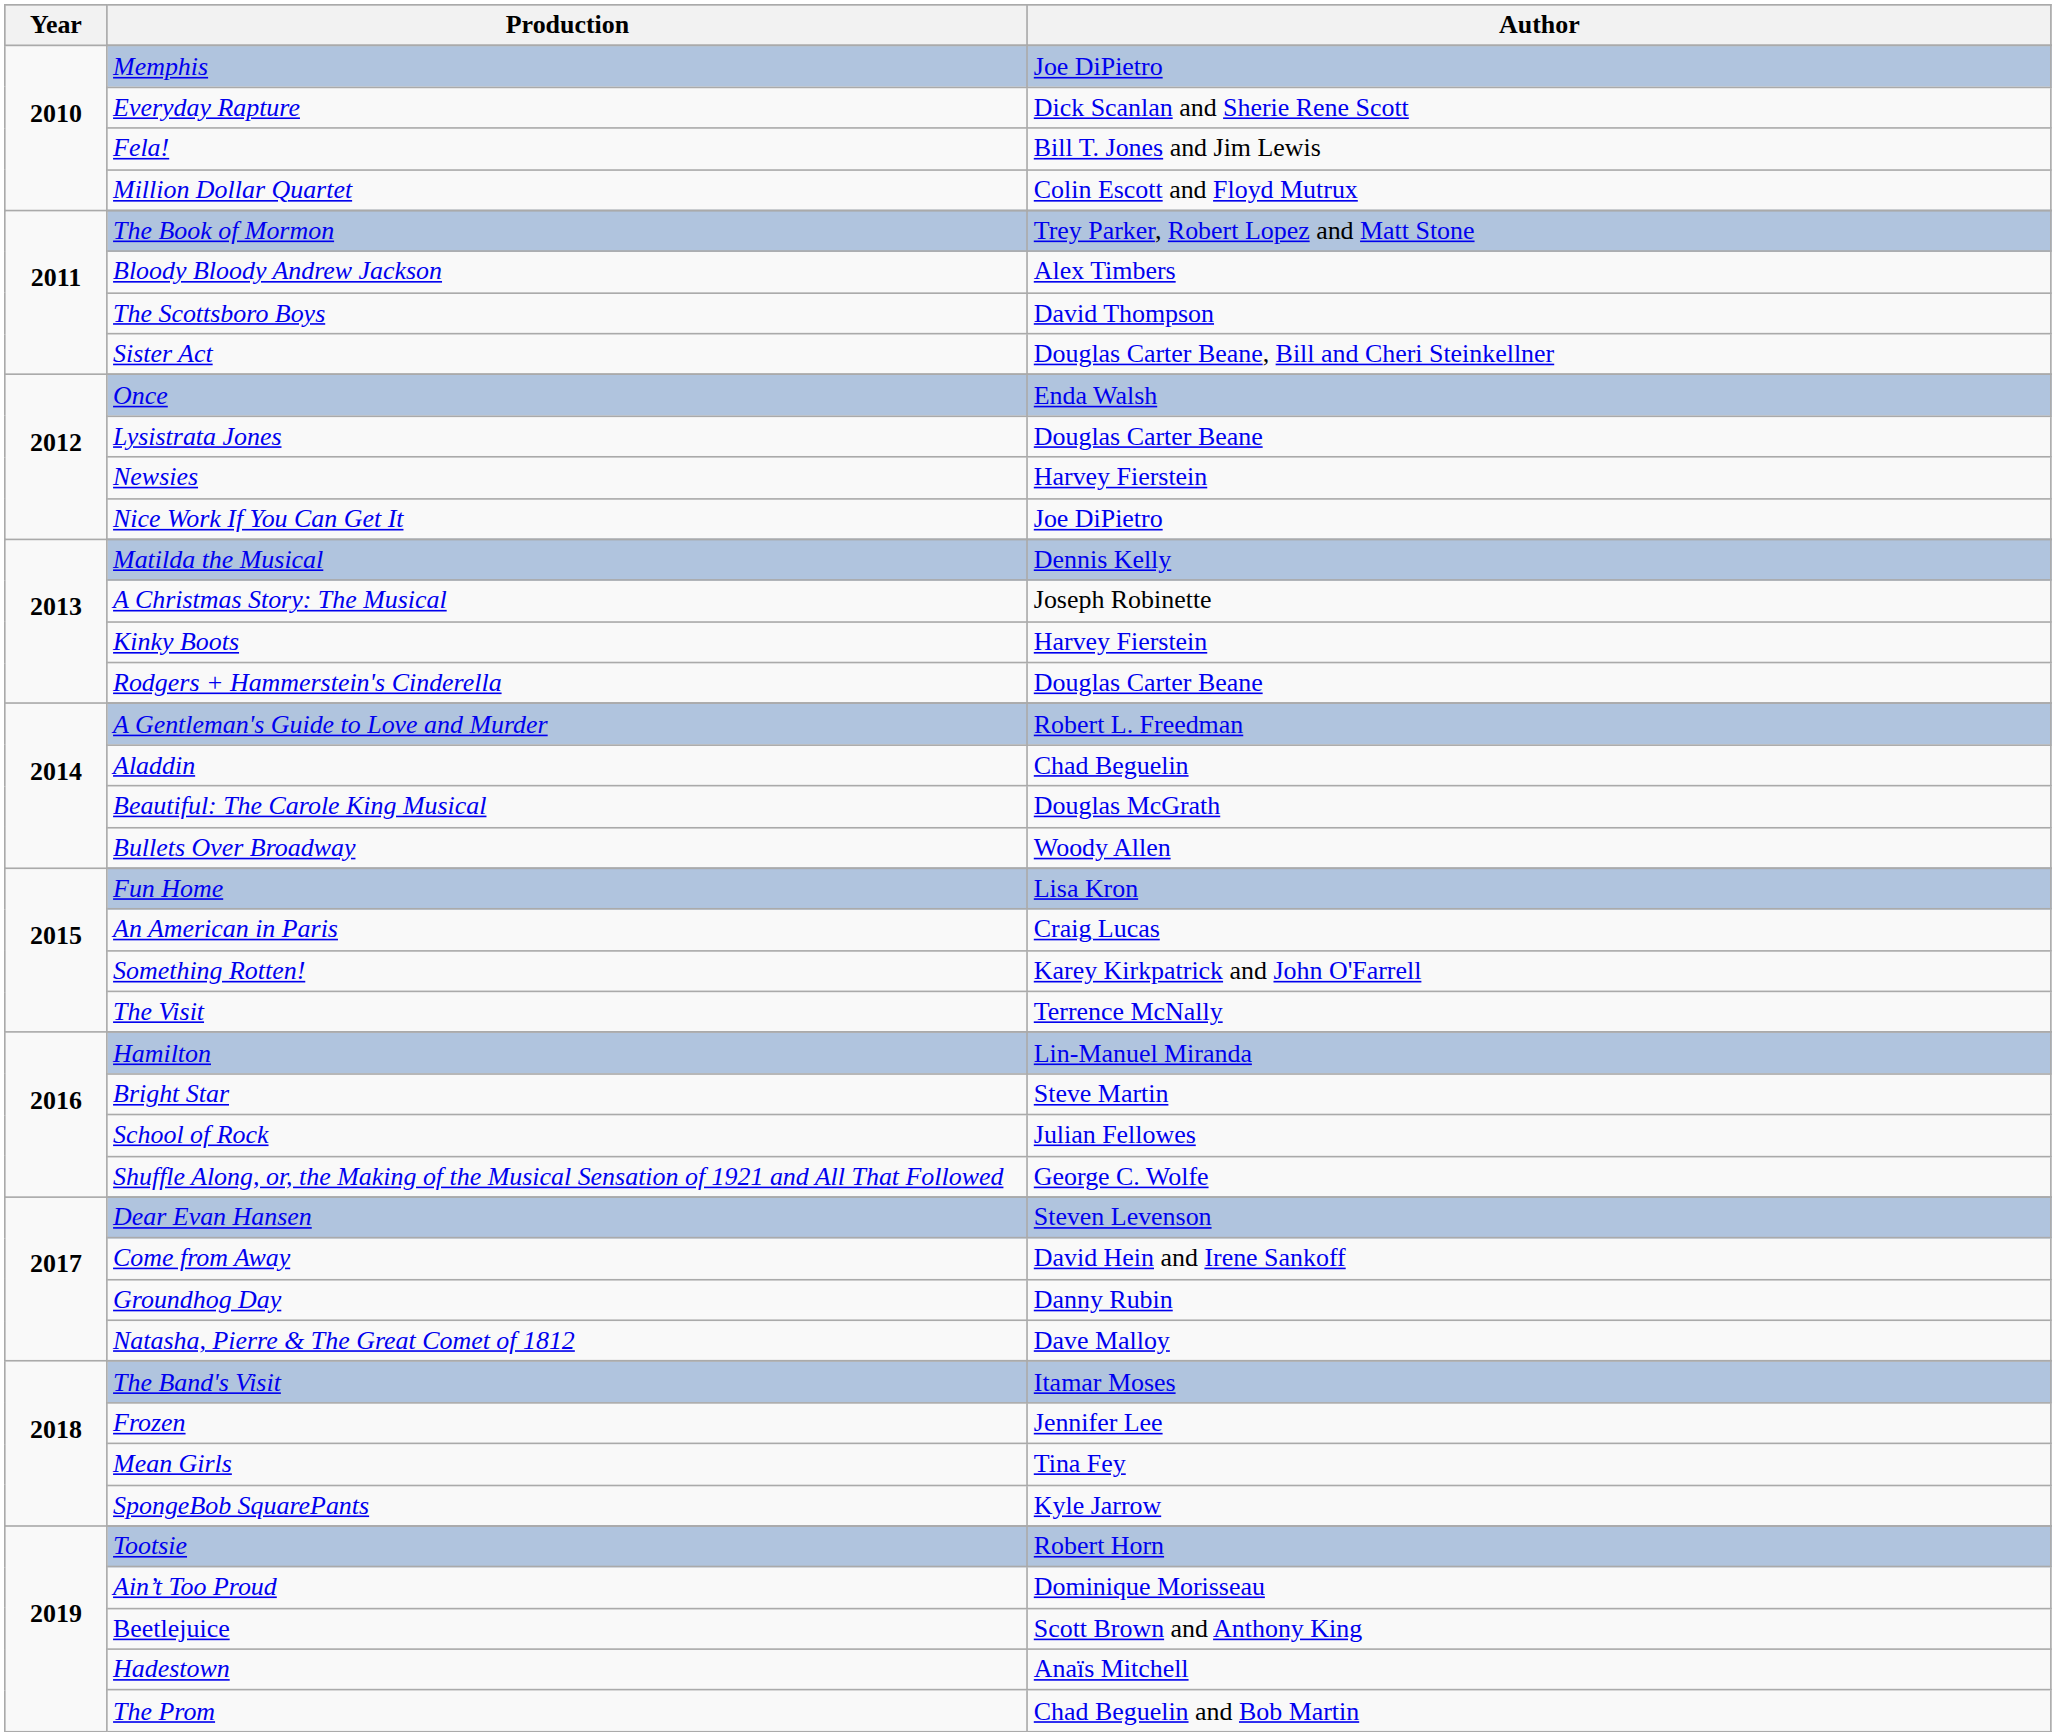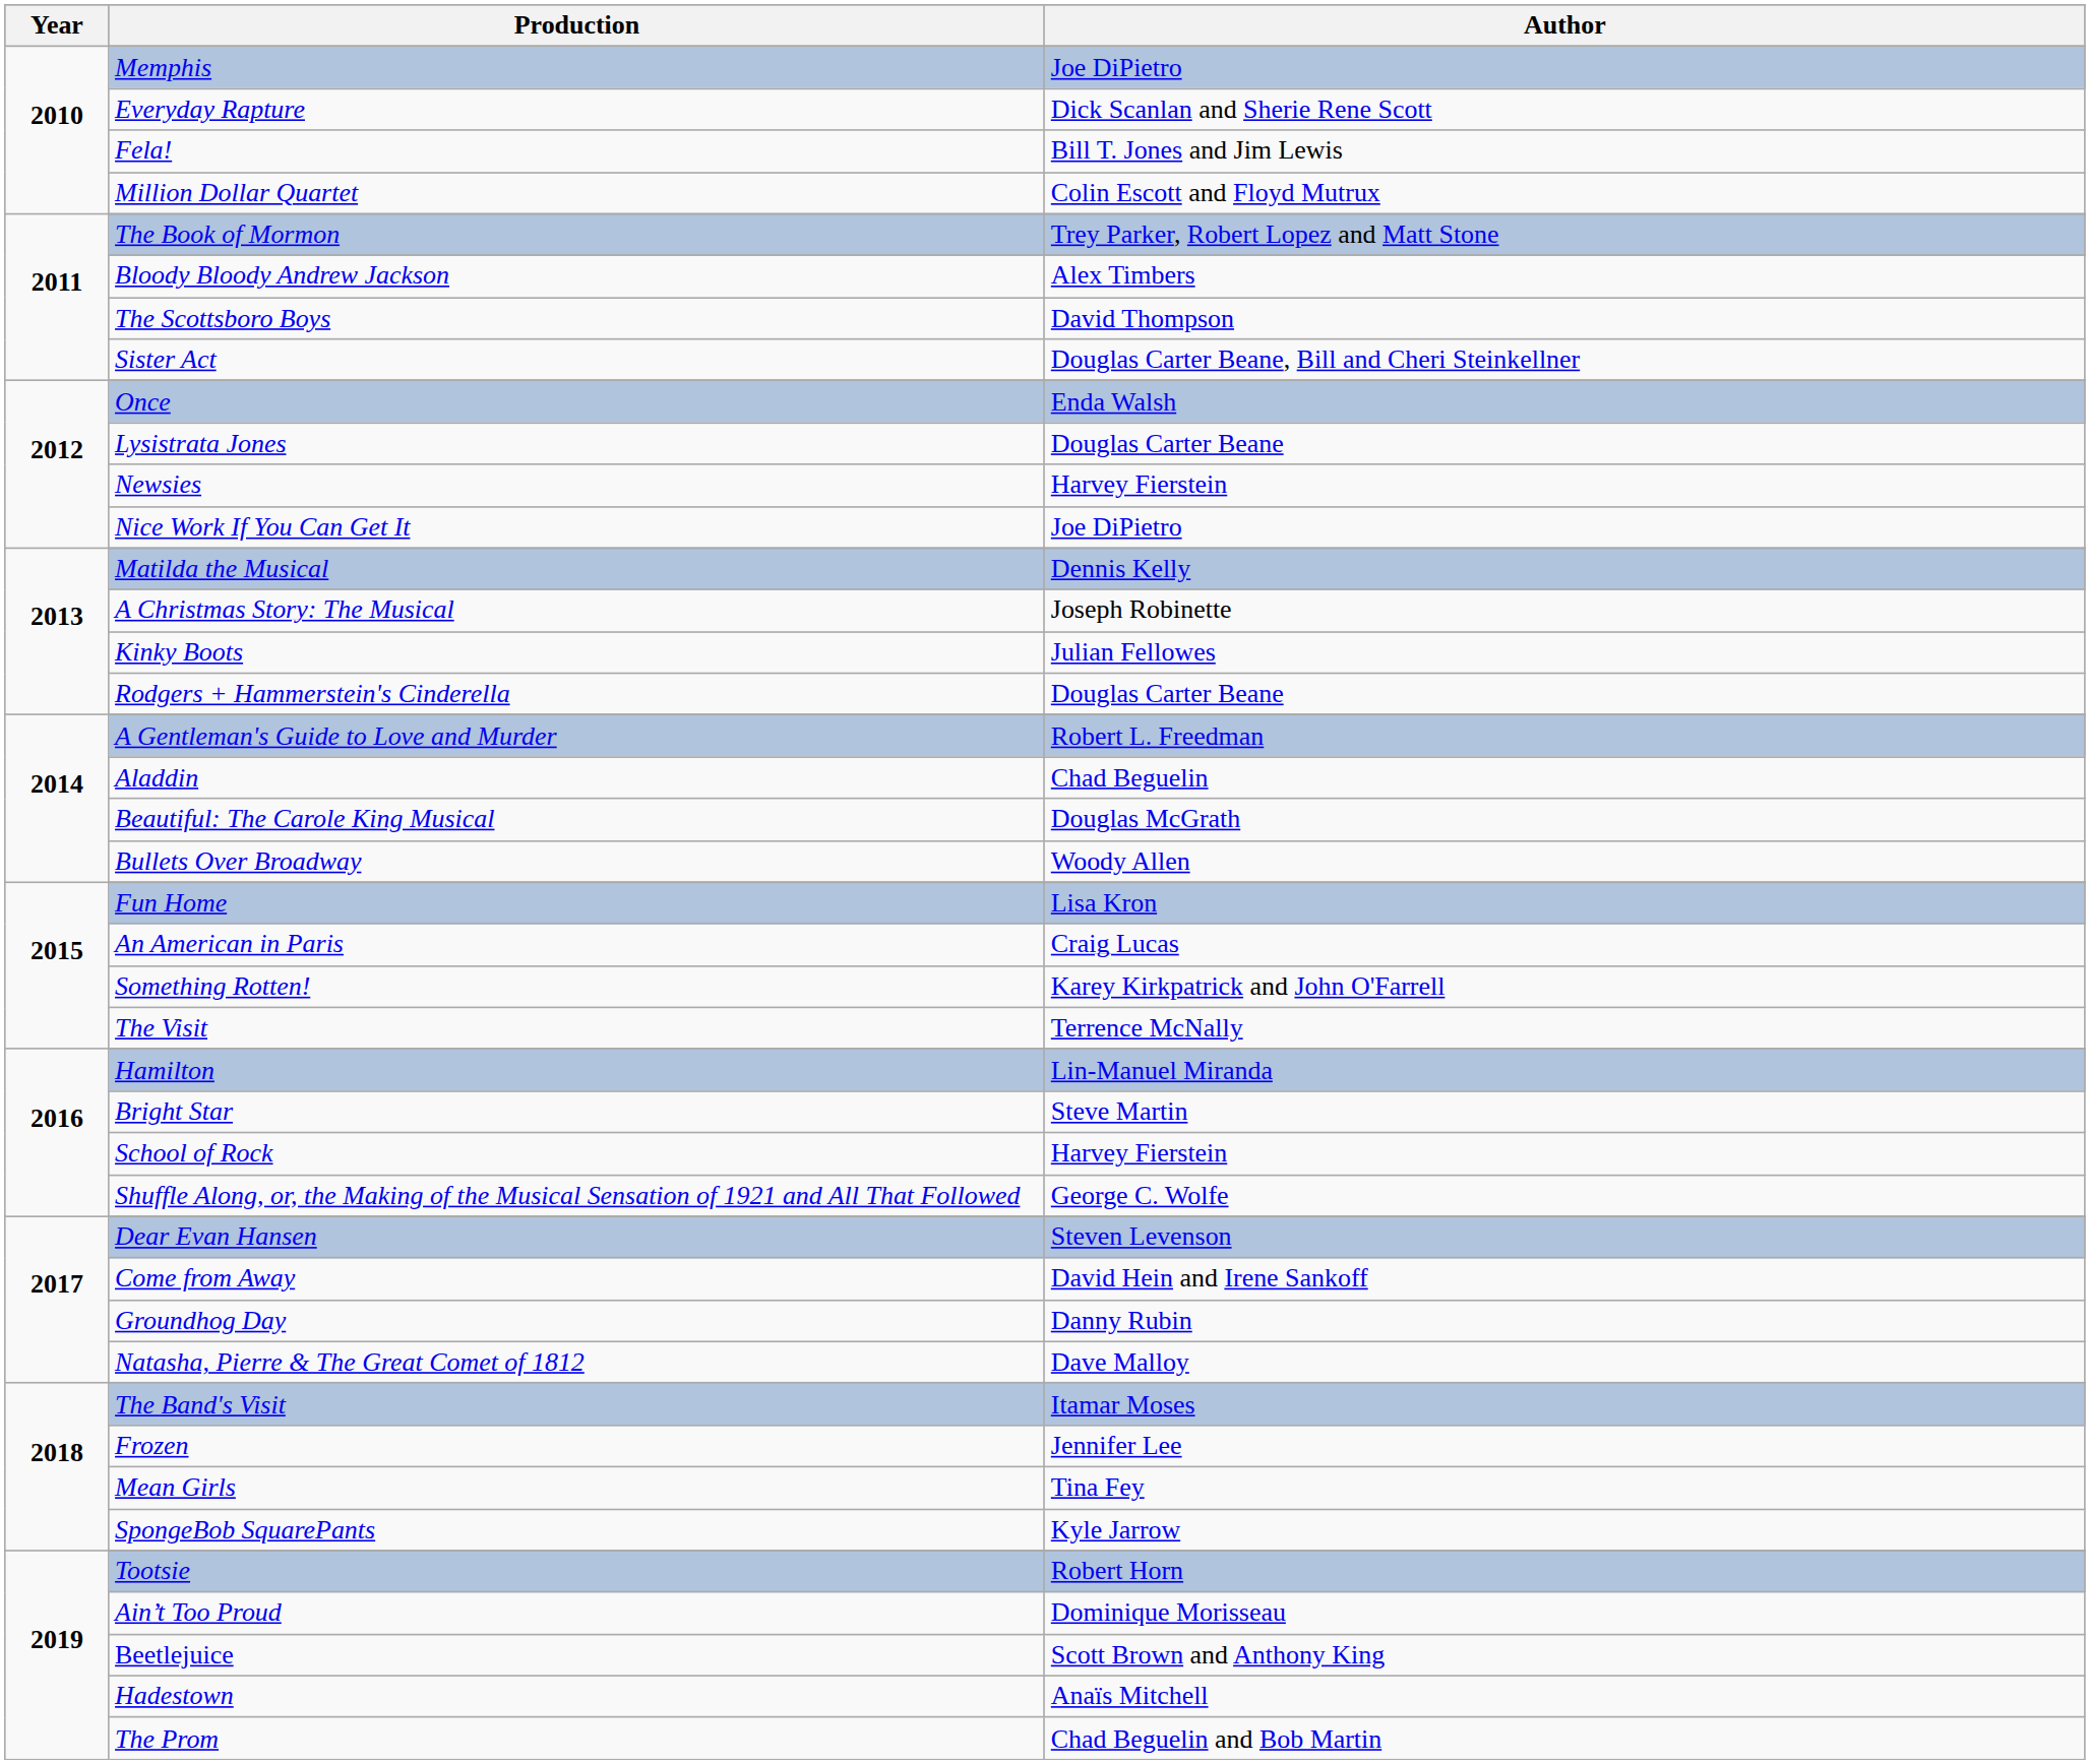Kinky Boots | Author: Harvey Fierstein -> Julian Fellowes
School of Rock | Author: Julian Fellowes -> Harvey Fierstein
